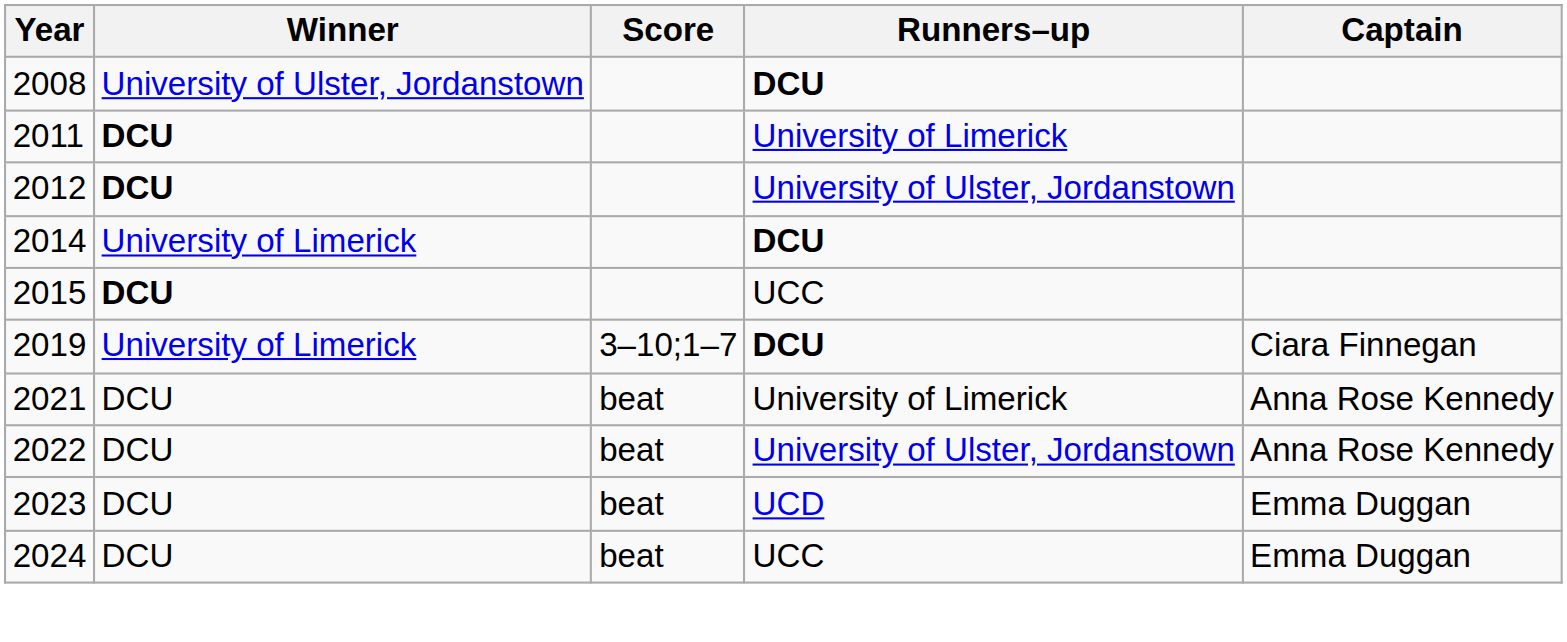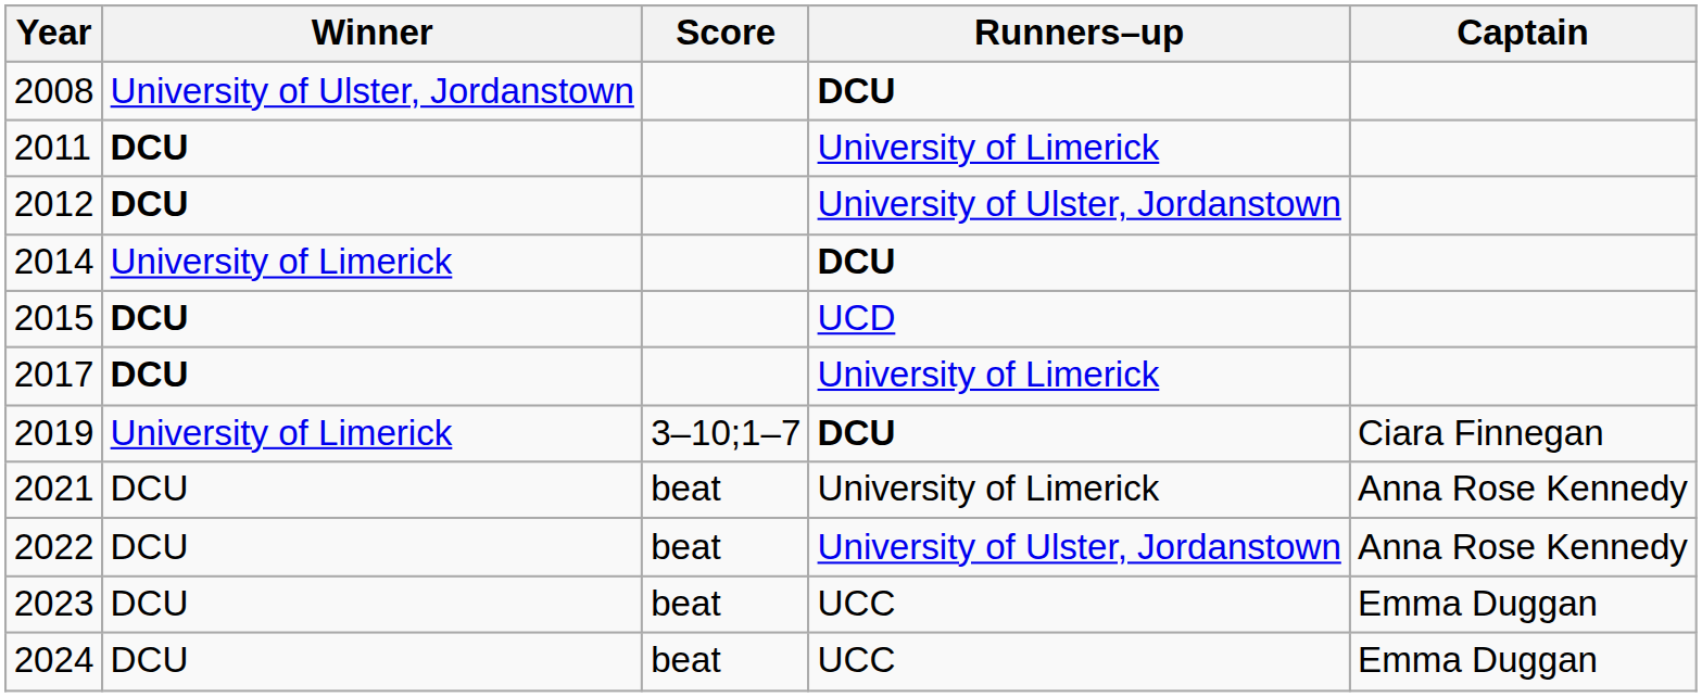2015 | Runners–up: UCC -> UCD
+ row: 2017 | DCU | University of Limerick
2023 | Runners–up: UCD -> UCC
